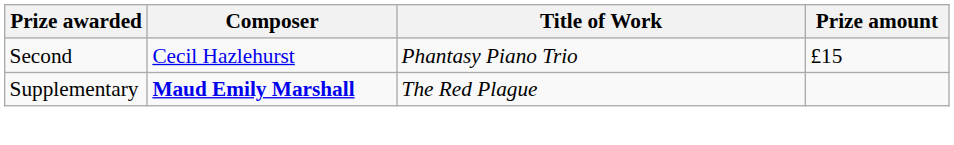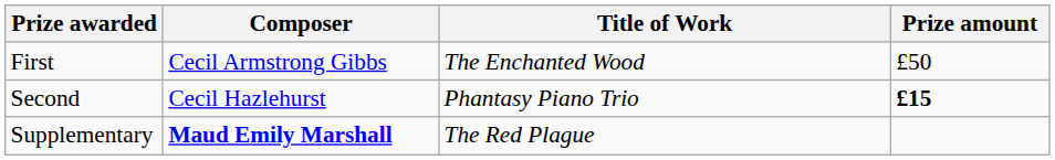+ row: First | Cecil Armstrong Gibbs | The Enchanted Wood | £50
Second | Prize amount: normal -> bold
